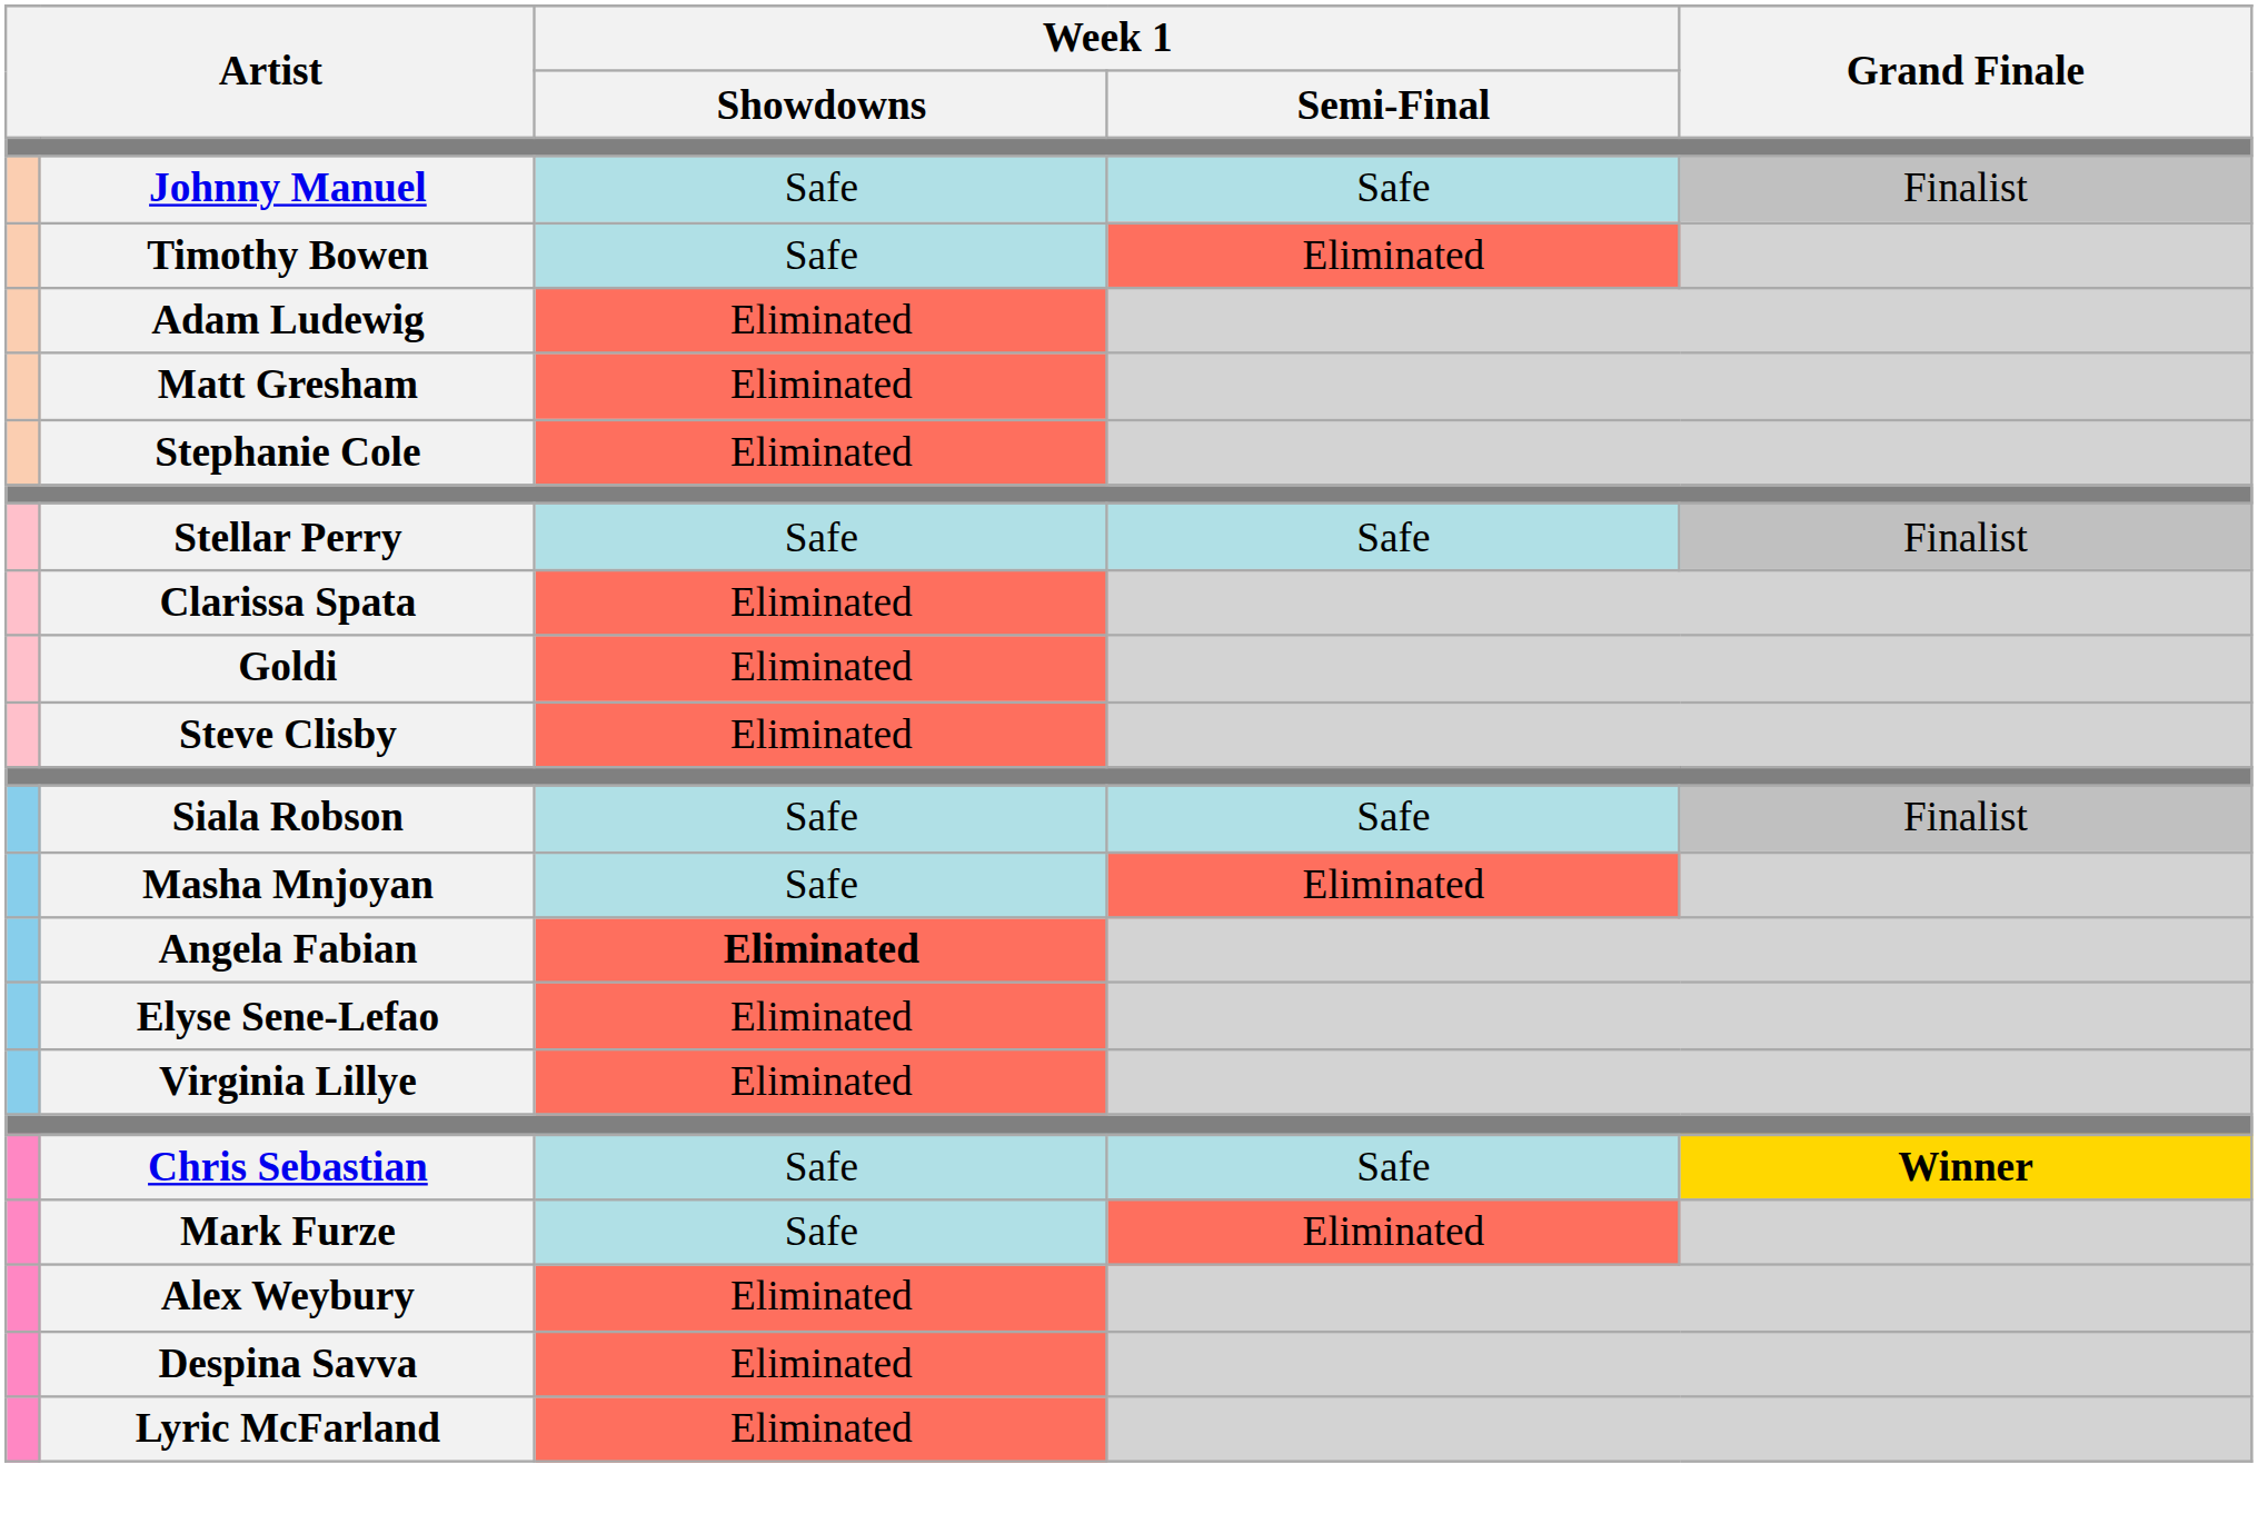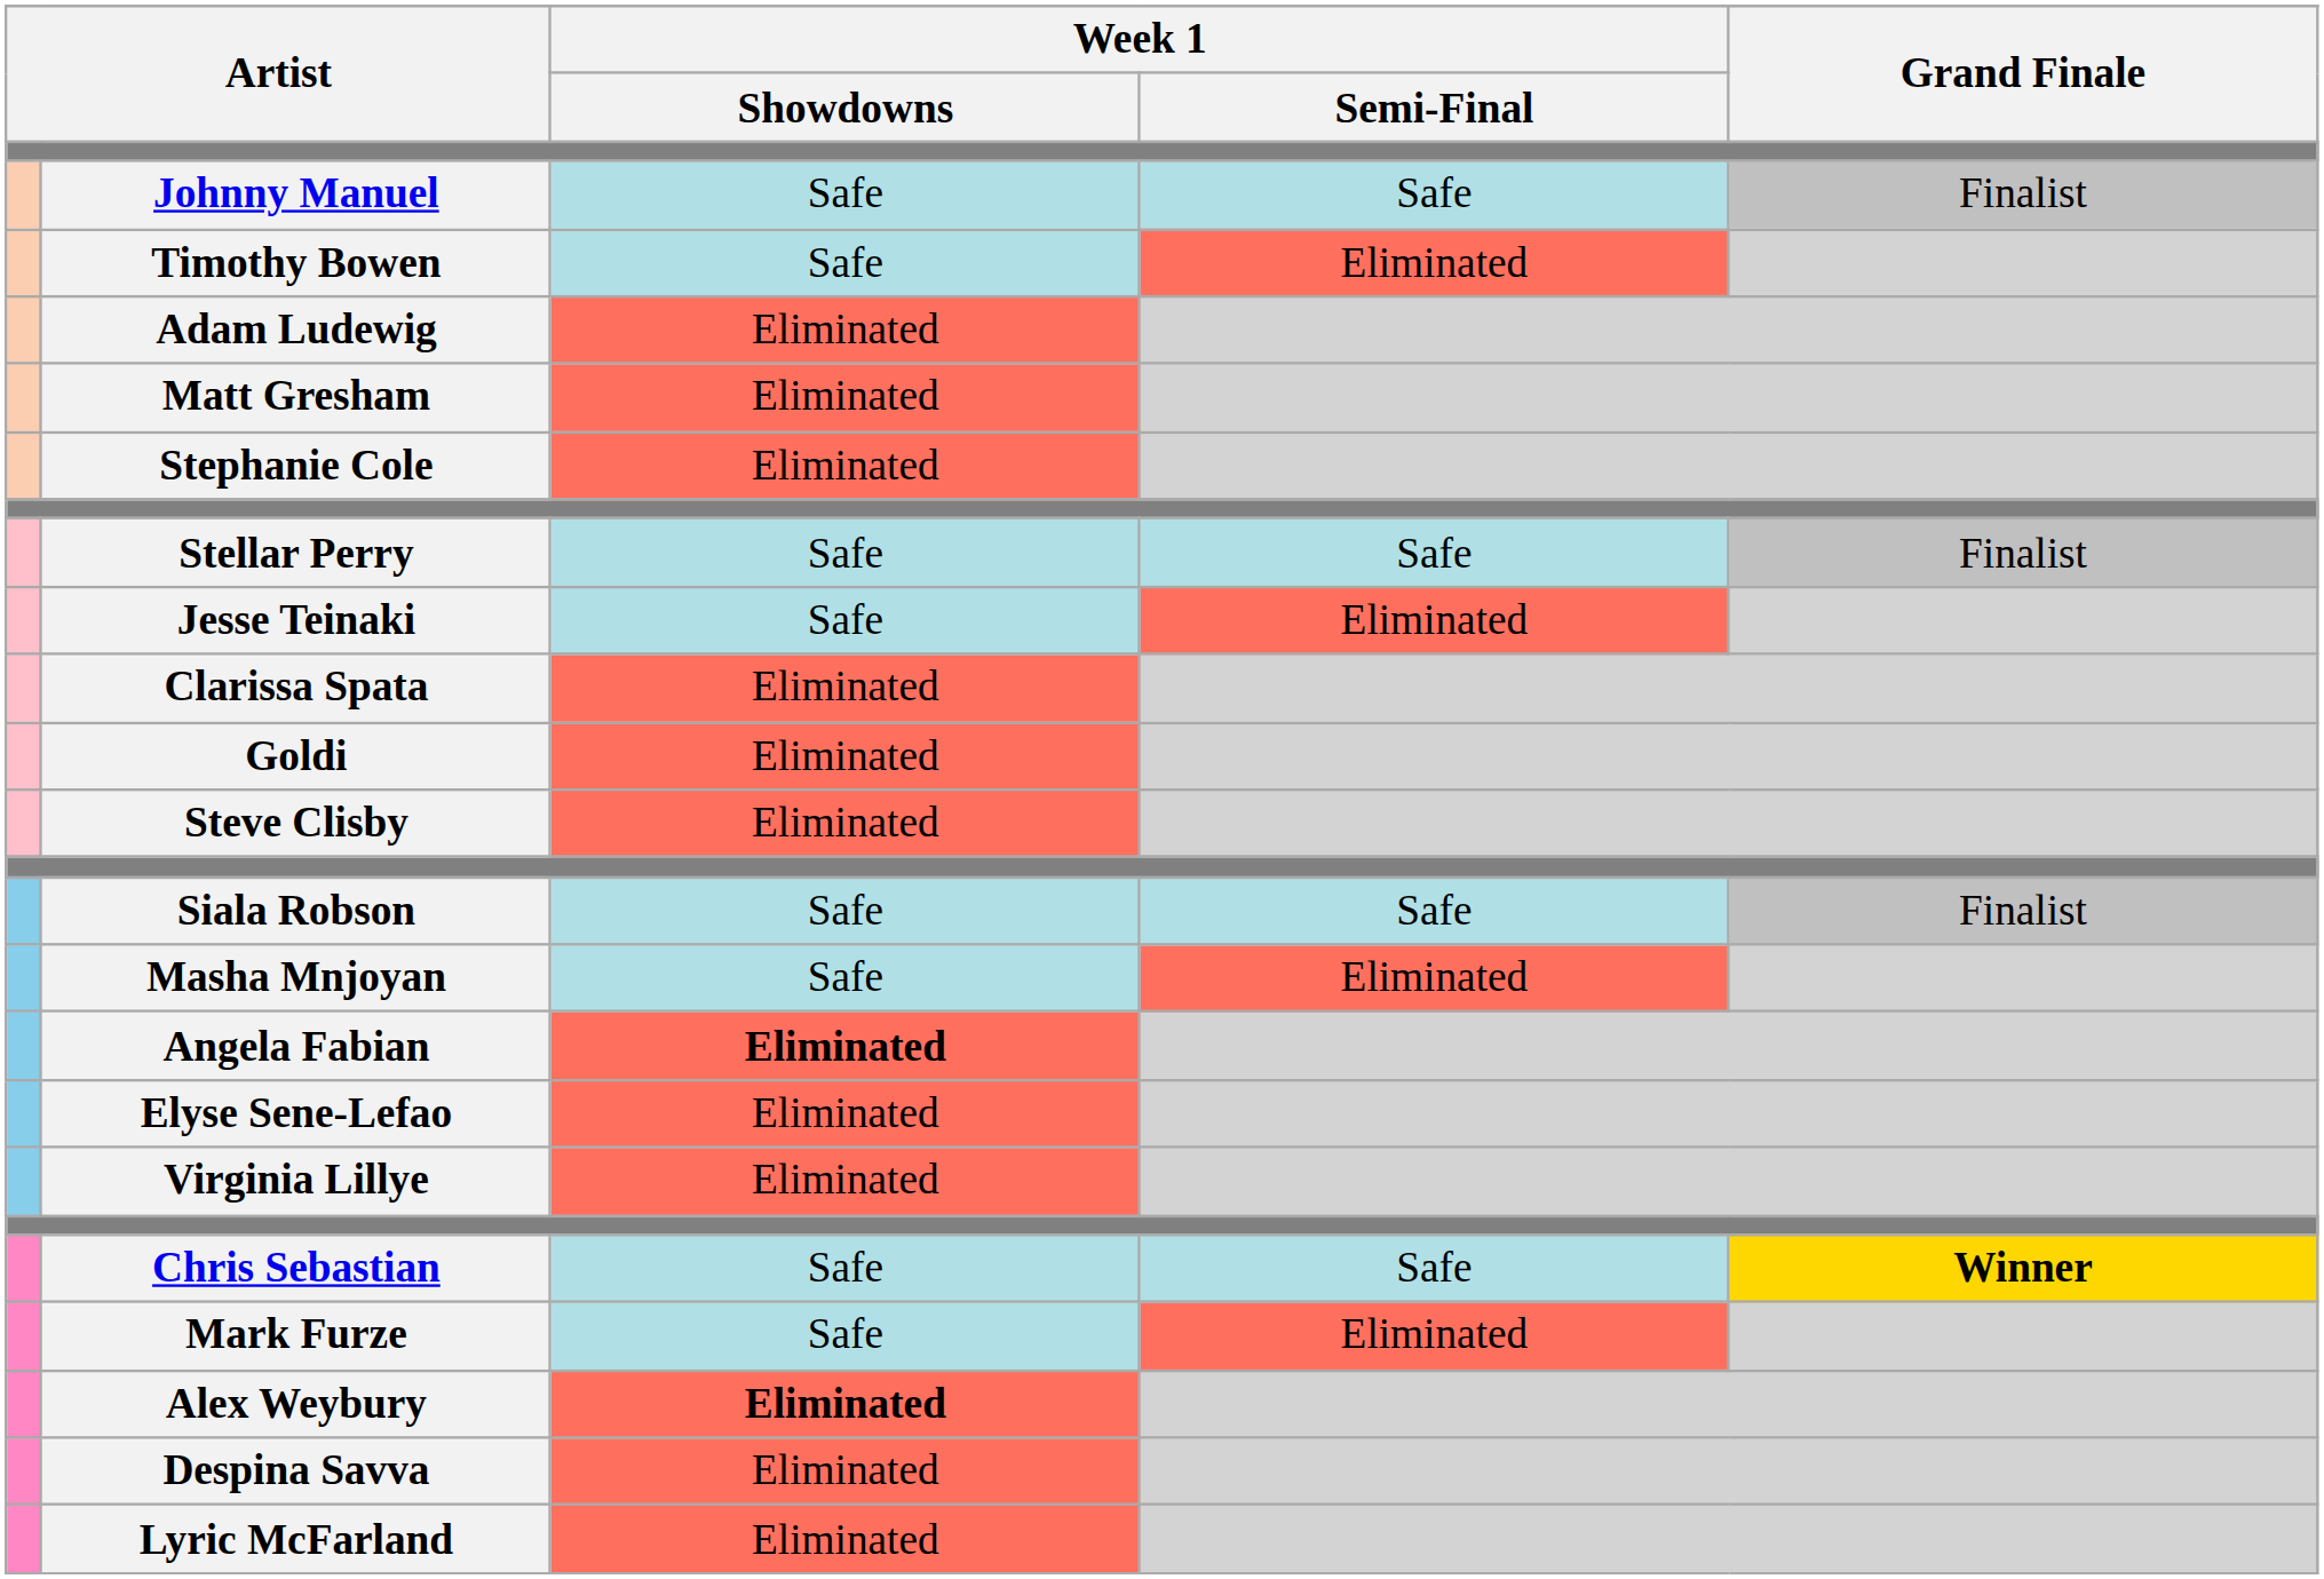+ row: Jesse Teinaki | Safe | Eliminated
Alex Weybury | Week 1 / Showdowns: normal -> bold
